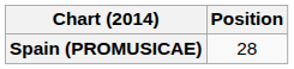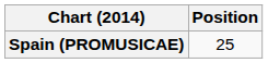Spain (PROMUSICAE) | Position: 28 -> 25
